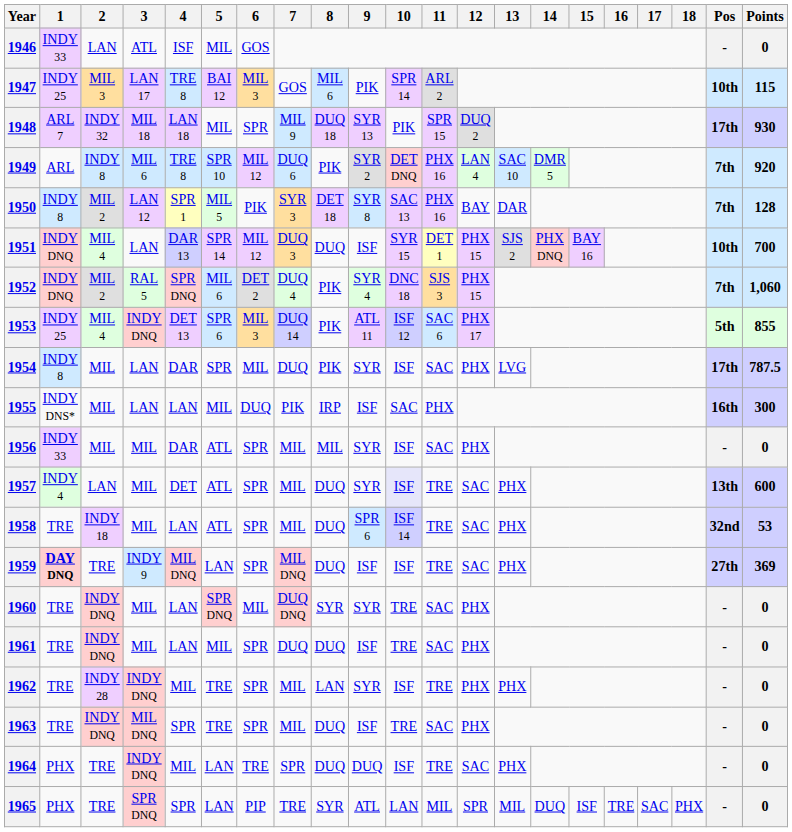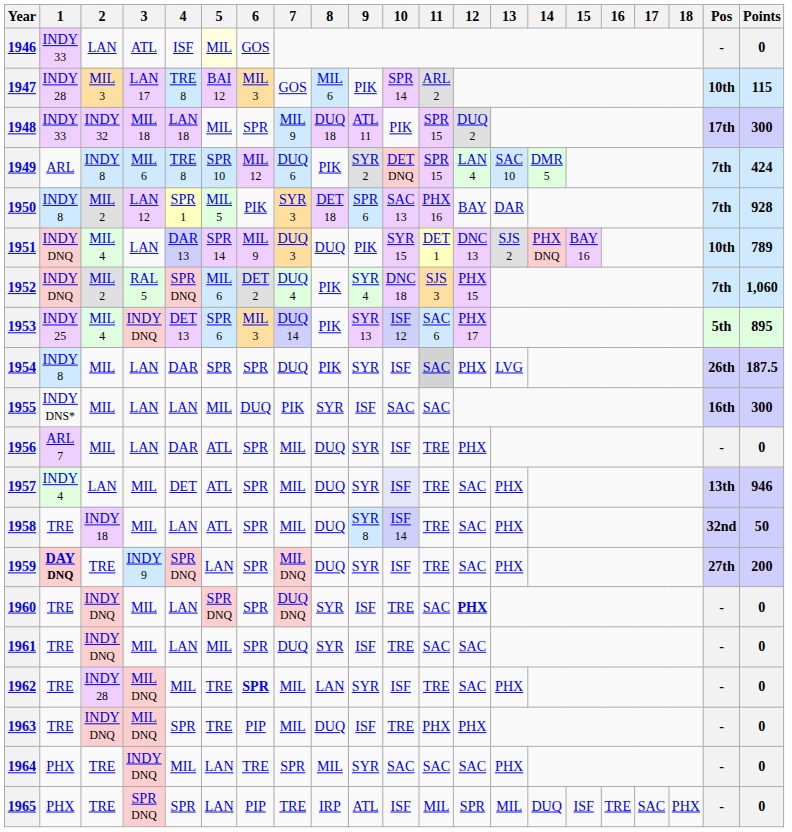1946 | 5: no background -> lightyellow background
1947 | 1: INDY 25 -> INDY 28
1948 | 1: ARL 7 -> INDY 33
1948 | 9: SYR 13 -> ATL 11
1948 | Points: 930 -> 300
1949 | 11: PHX 16 -> SPR 15
1949 | Points: 920 -> 424
1950 | 9: SYR 8 -> SPR 6
1950 | Points: 128 -> 928
1951 | 6: MIL 12 -> MIL 9
1951 | 9: ISF -> PIK
1951 | 12: PHX 15 -> DNC 13
1951 | Points: 700 -> 789
1953 | 9: ATL 11 -> SYR 13
1953 | Points: 855 -> 895
1954 | 6: MIL -> SPR
1954 | 11: no background -> lightgrey background
1954 | Pos: 17th -> 26th
1954 | Points: 787.5 -> 187.5
1955 | 8: IRP -> SYR
1955 | 11: PHX -> SAC
1956 | 1: INDY 33 -> ARL 7
1956 | 3: MIL -> LAN
1956 | 8: MIL -> DUQ
1956 | 11: SAC -> TRE
1957 | Points: 600 -> 946
1958 | 9: SPR 6 -> SYR 8
1958 | Points: 53 -> 50
1959 | 4: MIL DNQ -> SPR DNQ
1959 | 9: ISF -> SYR
1959 | Points: 369 -> 200
1960 | 6: MIL -> SPR
1960 | 9: SYR -> ISF
1960 | 12: normal -> bold
1961 | 8: DUQ -> SYR
1961 | 12: PHX -> SAC
1962 | 3: INDY DNQ -> MIL DNQ
1962 | 6: normal -> bold
1962 | 12: PHX -> SAC
1963 | 6: SPR -> PIP
1963 | 11: SAC -> PHX
1964 | 8: DUQ -> MIL
1964 | 9: DUQ -> SYR
1964 | 10: ISF -> SAC
1964 | 11: TRE -> SAC
1965 | 8: SYR -> IRP
1965 | 10: LAN -> ISF
